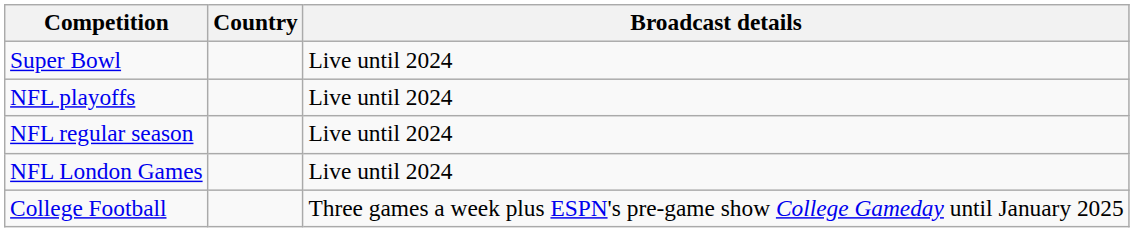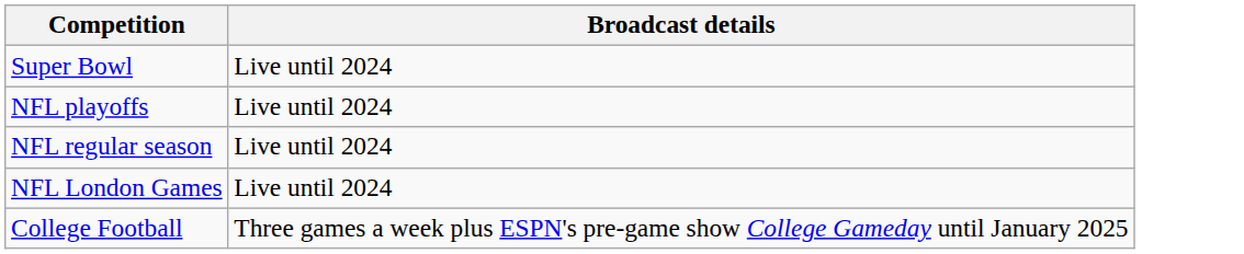- column: Country
